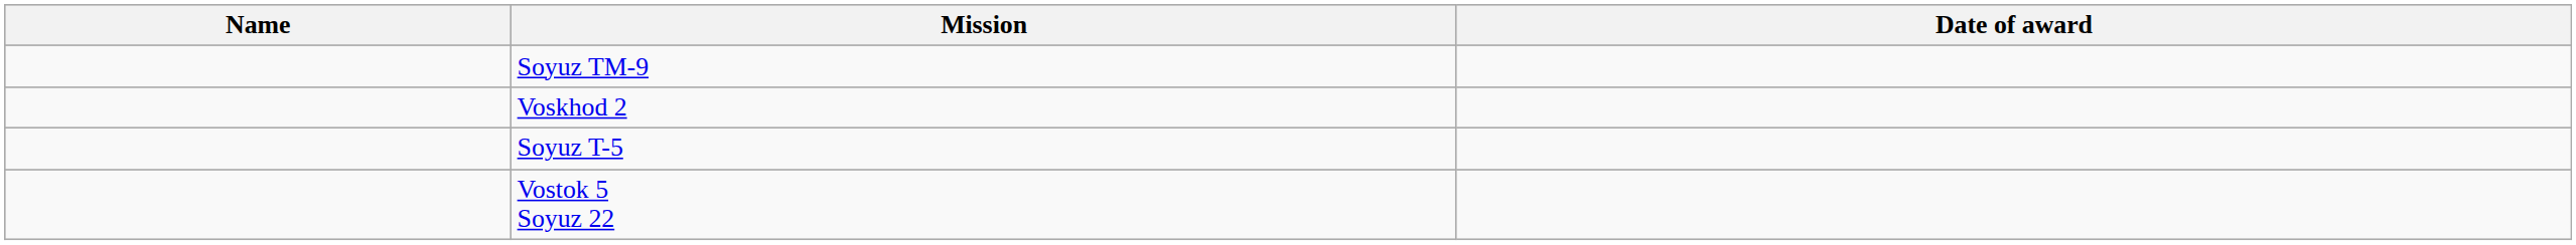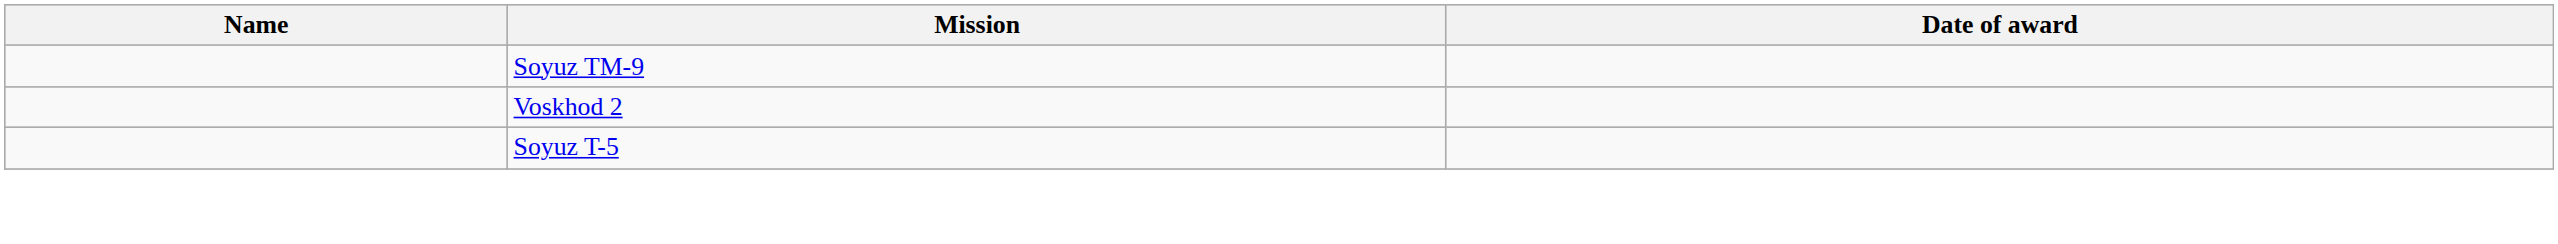- row: Vostok 5 Soyuz 22
